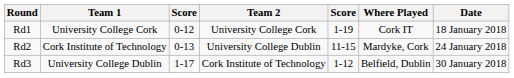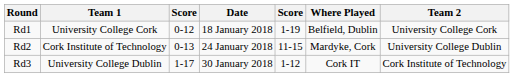columns swapped: Team 2 <-> Date
Rd1 | Where Played: Cork IT -> Belfield, Dublin
Rd3 | Where Played: Belfield, Dublin -> Cork IT
